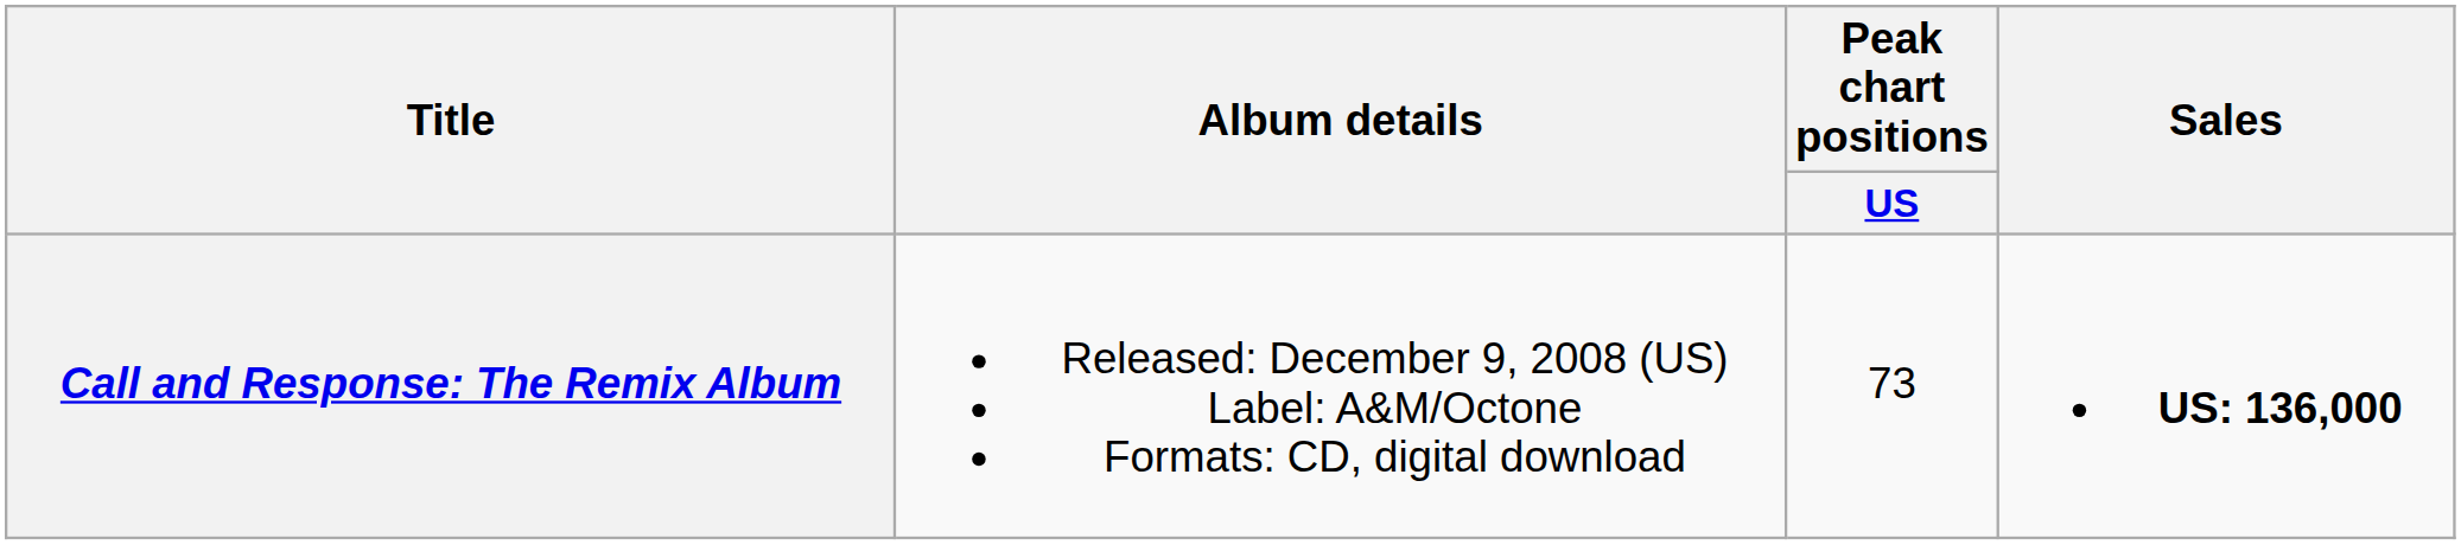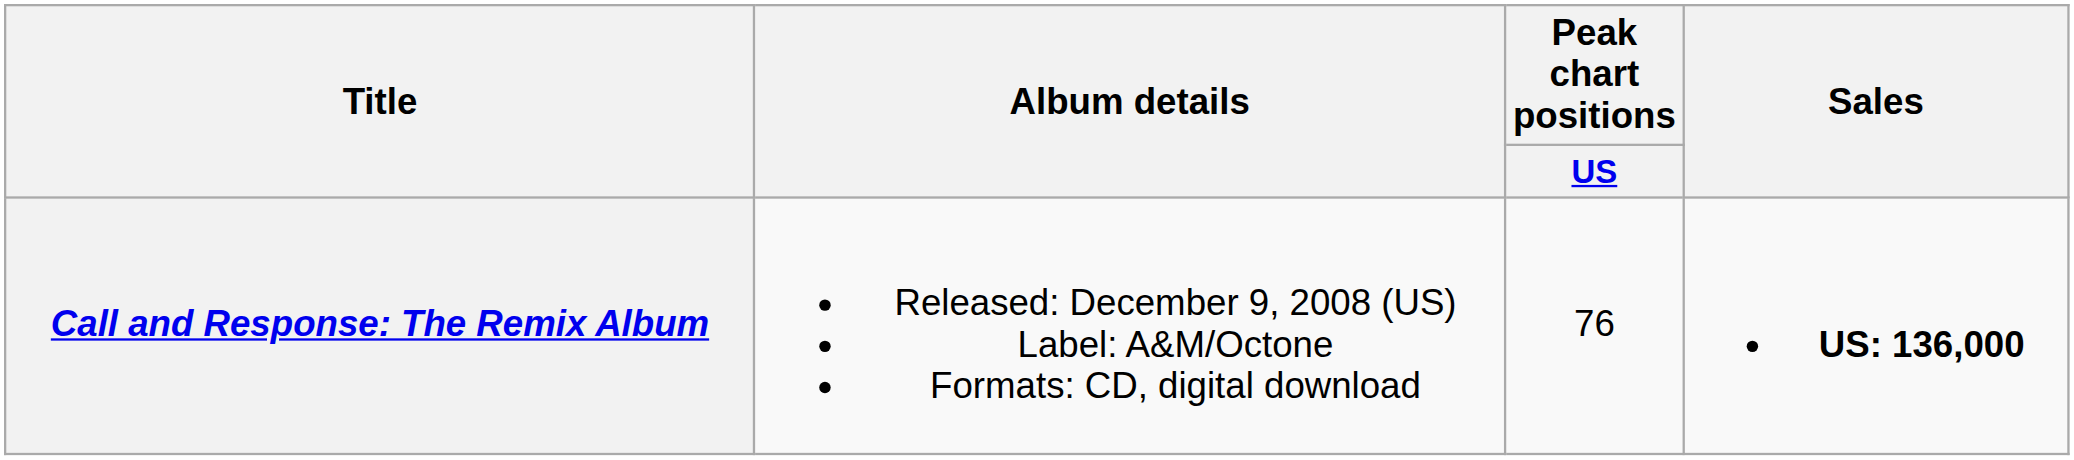Call and Response: The Remix Album | Peak chart positions / US: 73 -> 76
